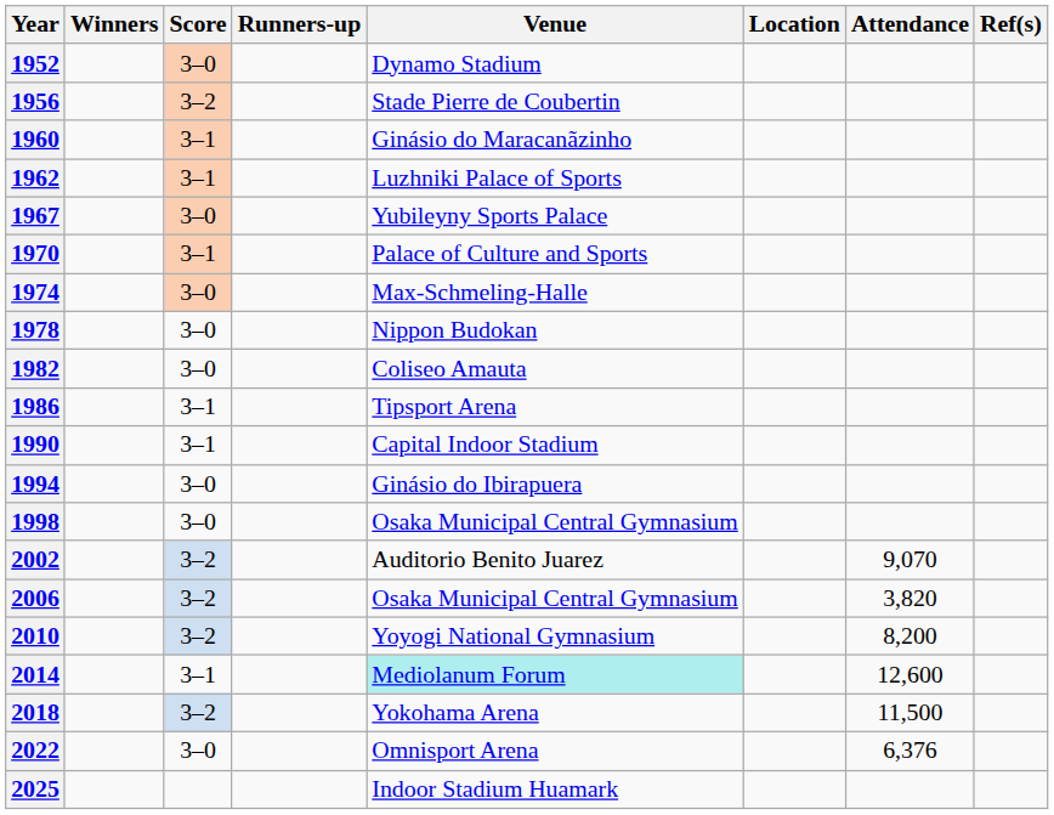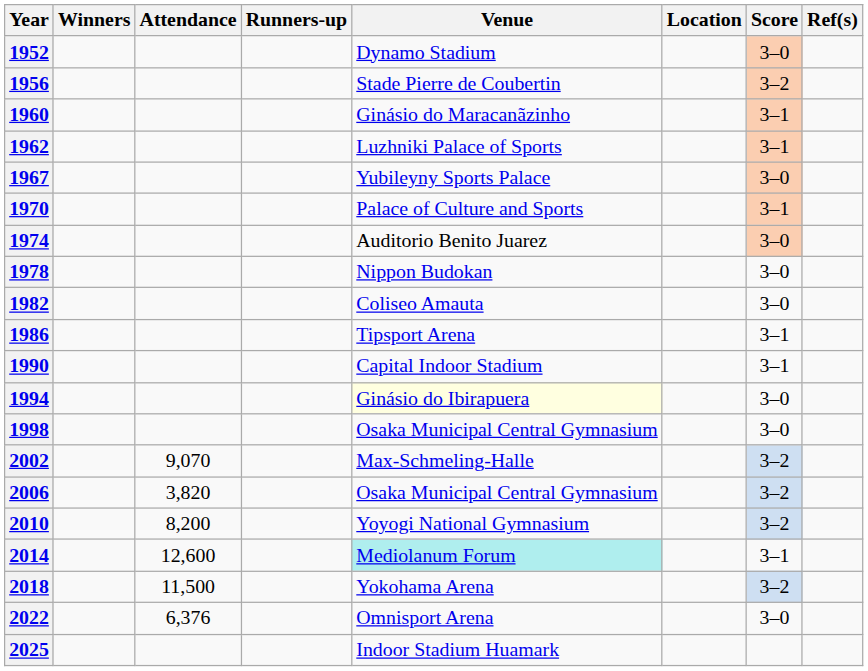columns swapped: Score <-> Attendance
1974 | Venue: Max-Schmeling-Halle -> Auditorio Benito Juarez
1994 | Venue: no background -> lightyellow background
2002 | Venue: Auditorio Benito Juarez -> Max-Schmeling-Halle
